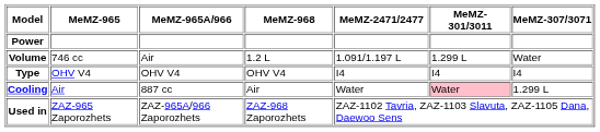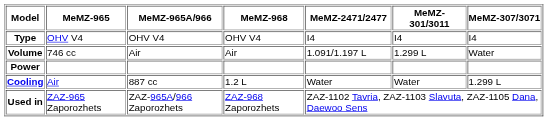rows swapped: Type <-> Power
Volume | MeMZ-968: 1.2 L -> Air
Cooling | MeMZ-968: Air -> 1.2 L
Cooling | MeMZ-301/3011: pink background -> no background
